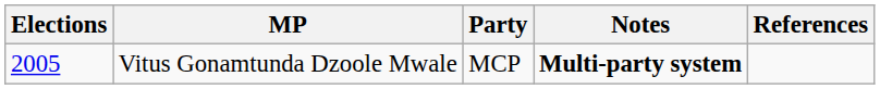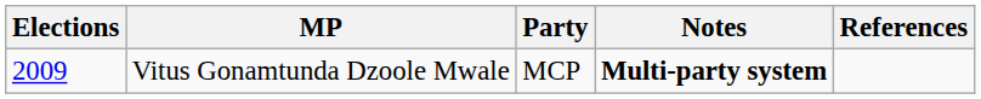Vitus Gonamtunda Dzoole Mwale | Elections: 2005 -> 2009
